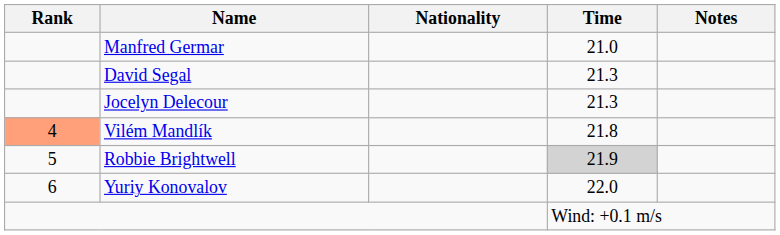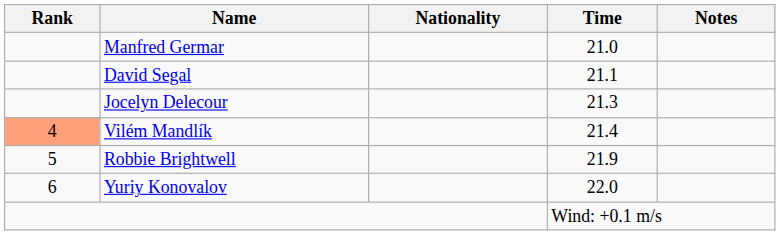David Segal | Time: 21.3 -> 21.1
Vilém Mandlík | Time: 21.8 -> 21.4
Robbie Brightwell | Time: lightgrey background -> no background
